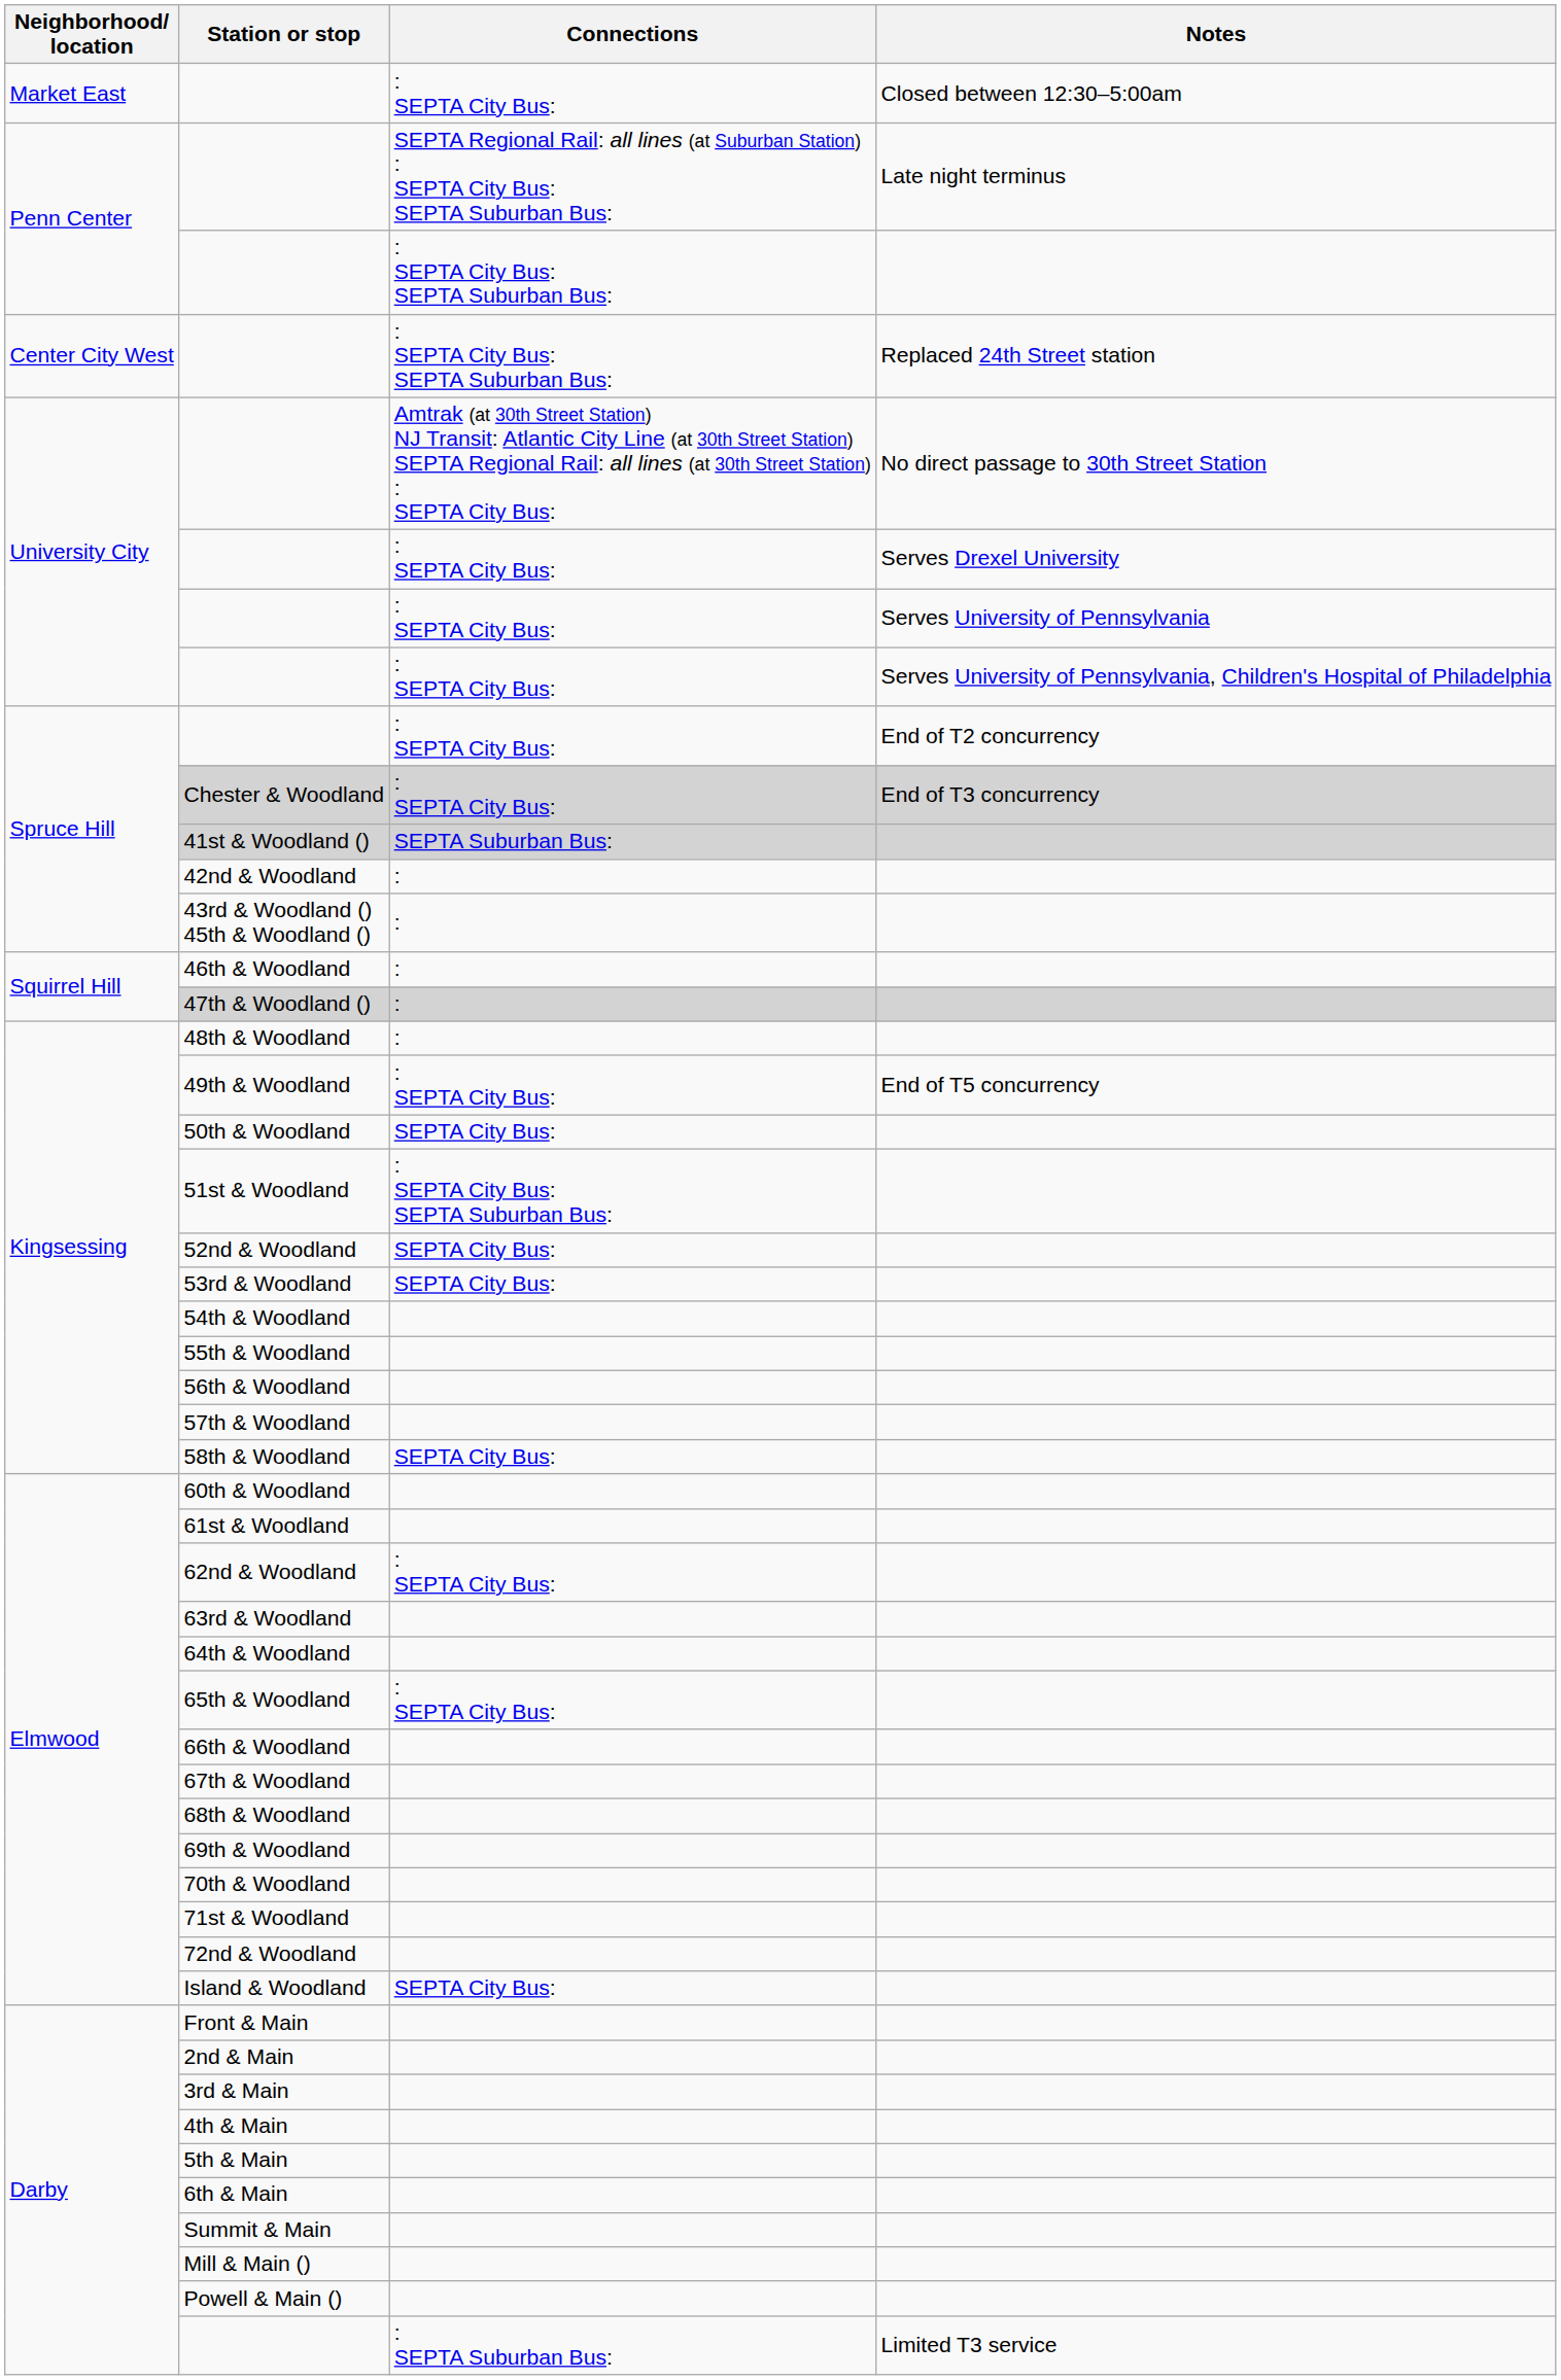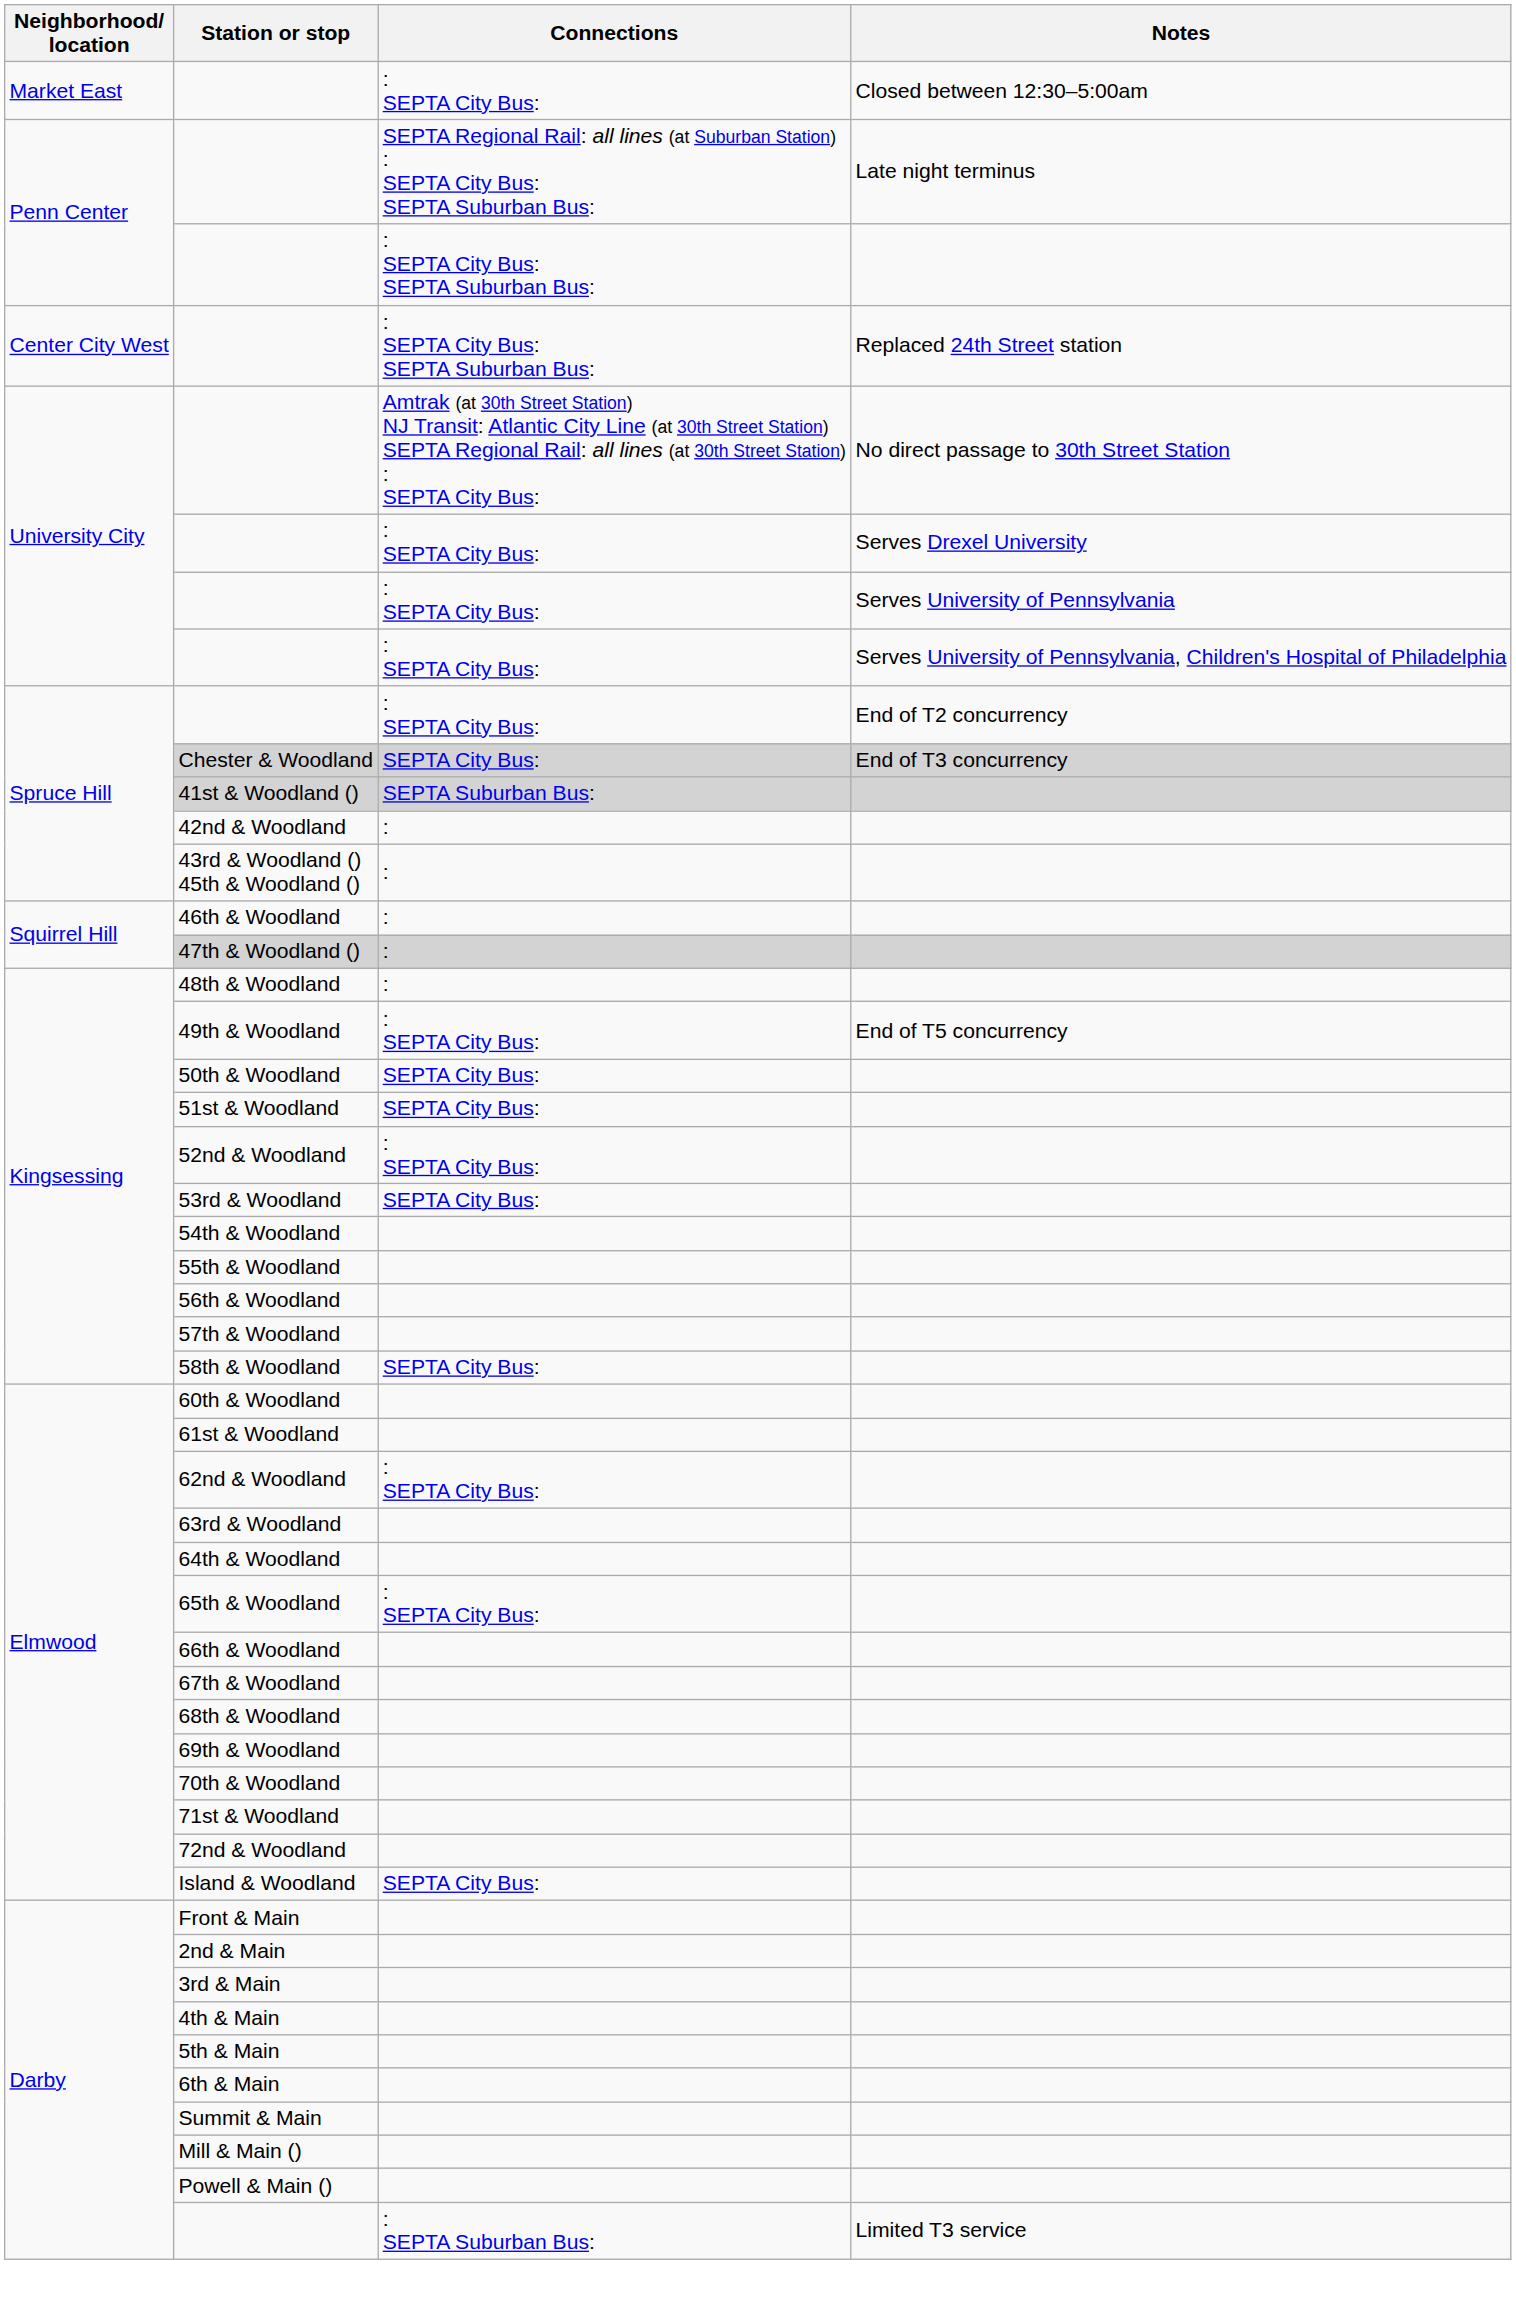Chester & Woodland | Connections: : SEPTA City Bus: -> SEPTA City Bus:
51st & Woodland | Connections: : SEPTA City Bus: SEPTA Suburban Bus: -> SEPTA City Bus:
52nd & Woodland | Connections: SEPTA City Bus: -> : SEPTA City Bus:
